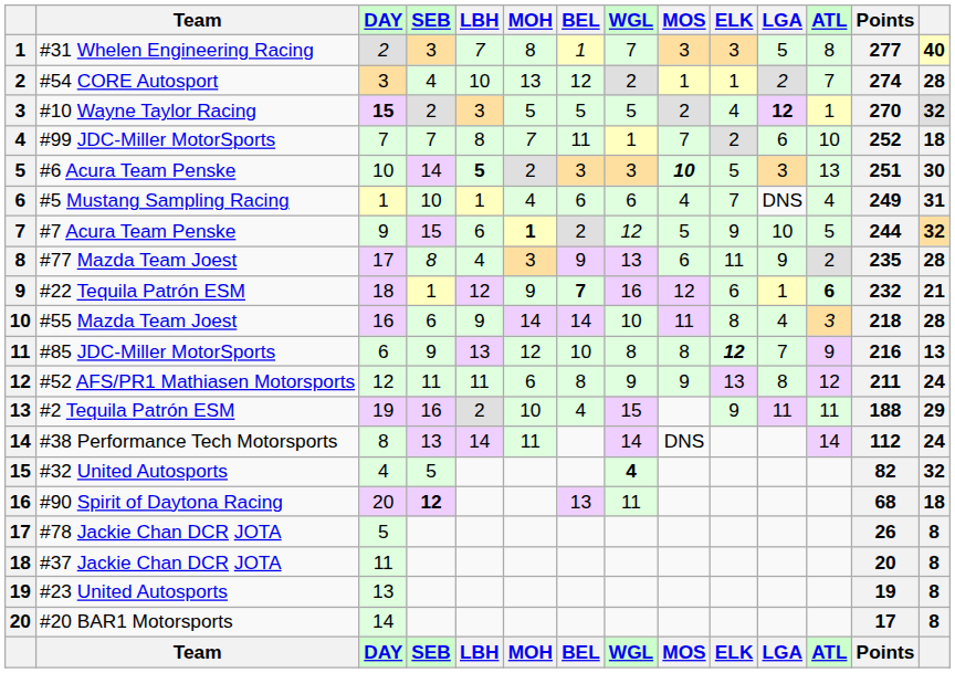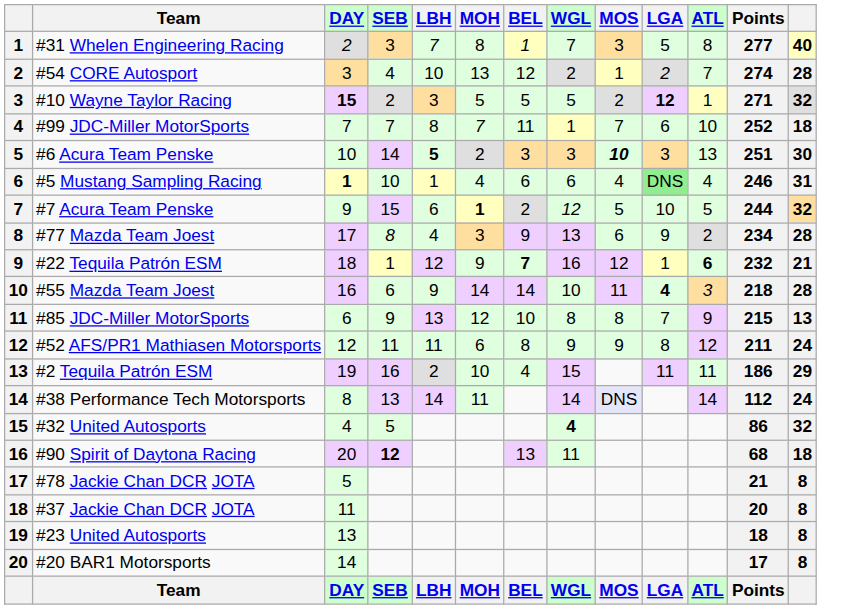- column: ELK | 3 | 1 | 4 | 2 | 5 | 7 | 9 | 11 | 6 | 8 | 12 | 13 | 9 | ELK
#10 Wayne Taylor Racing | Points: 270 -> 271
#5 Mustang Sampling Racing | DAY: normal -> bold
#5 Mustang Sampling Racing | LGA: no background -> lightgreen background
#5 Mustang Sampling Racing | Points: 249 -> 246
#77 Mazda Team Joest | Points: 235 -> 234
#55 Mazda Team Joest | LGA: normal -> bold
#85 JDC-Miller MotorSports | Points: 216 -> 215
#2 Tequila Patrón ESM | Points: 188 -> 186
#38 Performance Tech Motorsports | MOS: no background -> lavender background
#32 United Autosports | Points: 82 -> 86
#78 Jackie Chan DCR JOTA | Points: 26 -> 21
#23 United Autosports | Points: 19 -> 18
